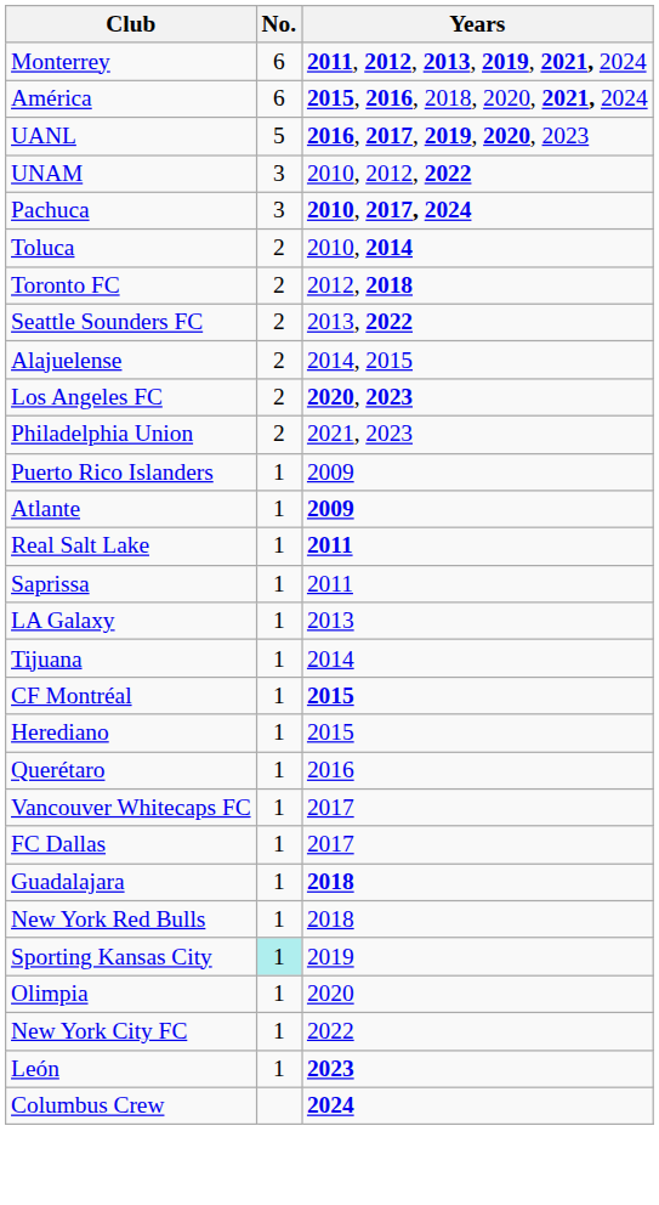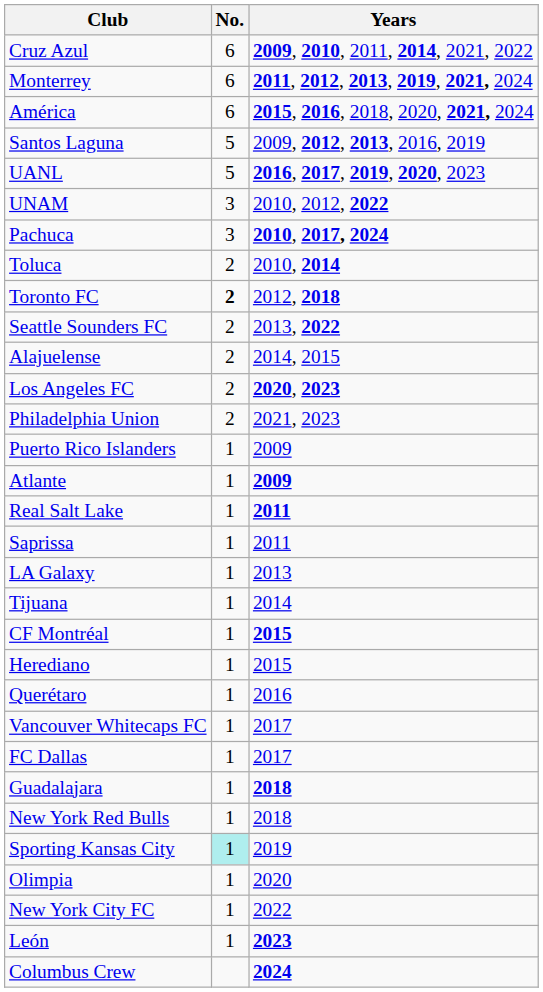+ row: Cruz Azul | 6 | 2009, 2010, 2011, 2014, 2021, 2022
+ row: Santos Laguna | 5 | 2009, 2012, 2013, 2016, 2019
Toronto FC | No.: normal -> bold
